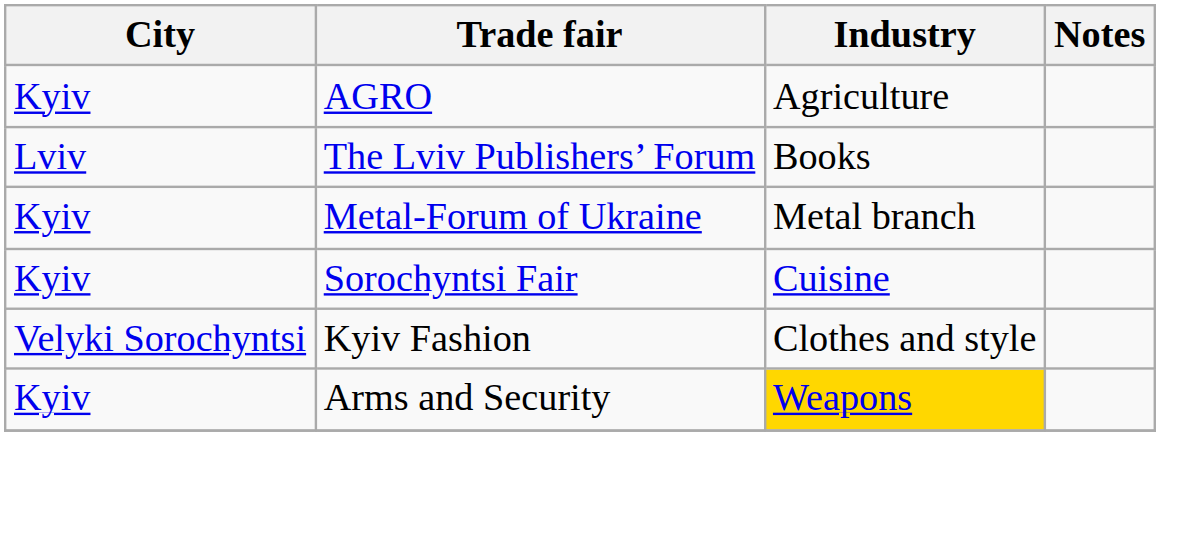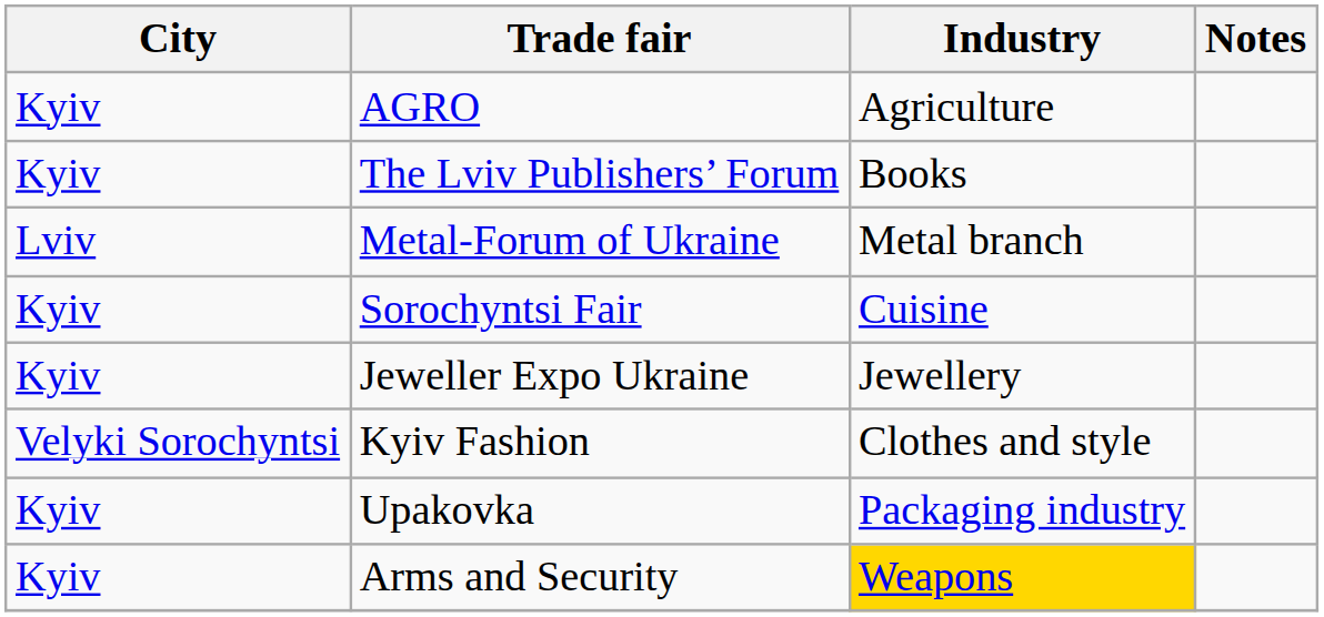The Lviv Publishers’ Forum | City: Lviv -> Kyiv
Metal-Forum of Ukraine | City: Kyiv -> Lviv
+ row: Kyiv | Jeweller Expo Ukraine | Jewellery
+ row: Kyiv | Upakovka | Packaging industry
